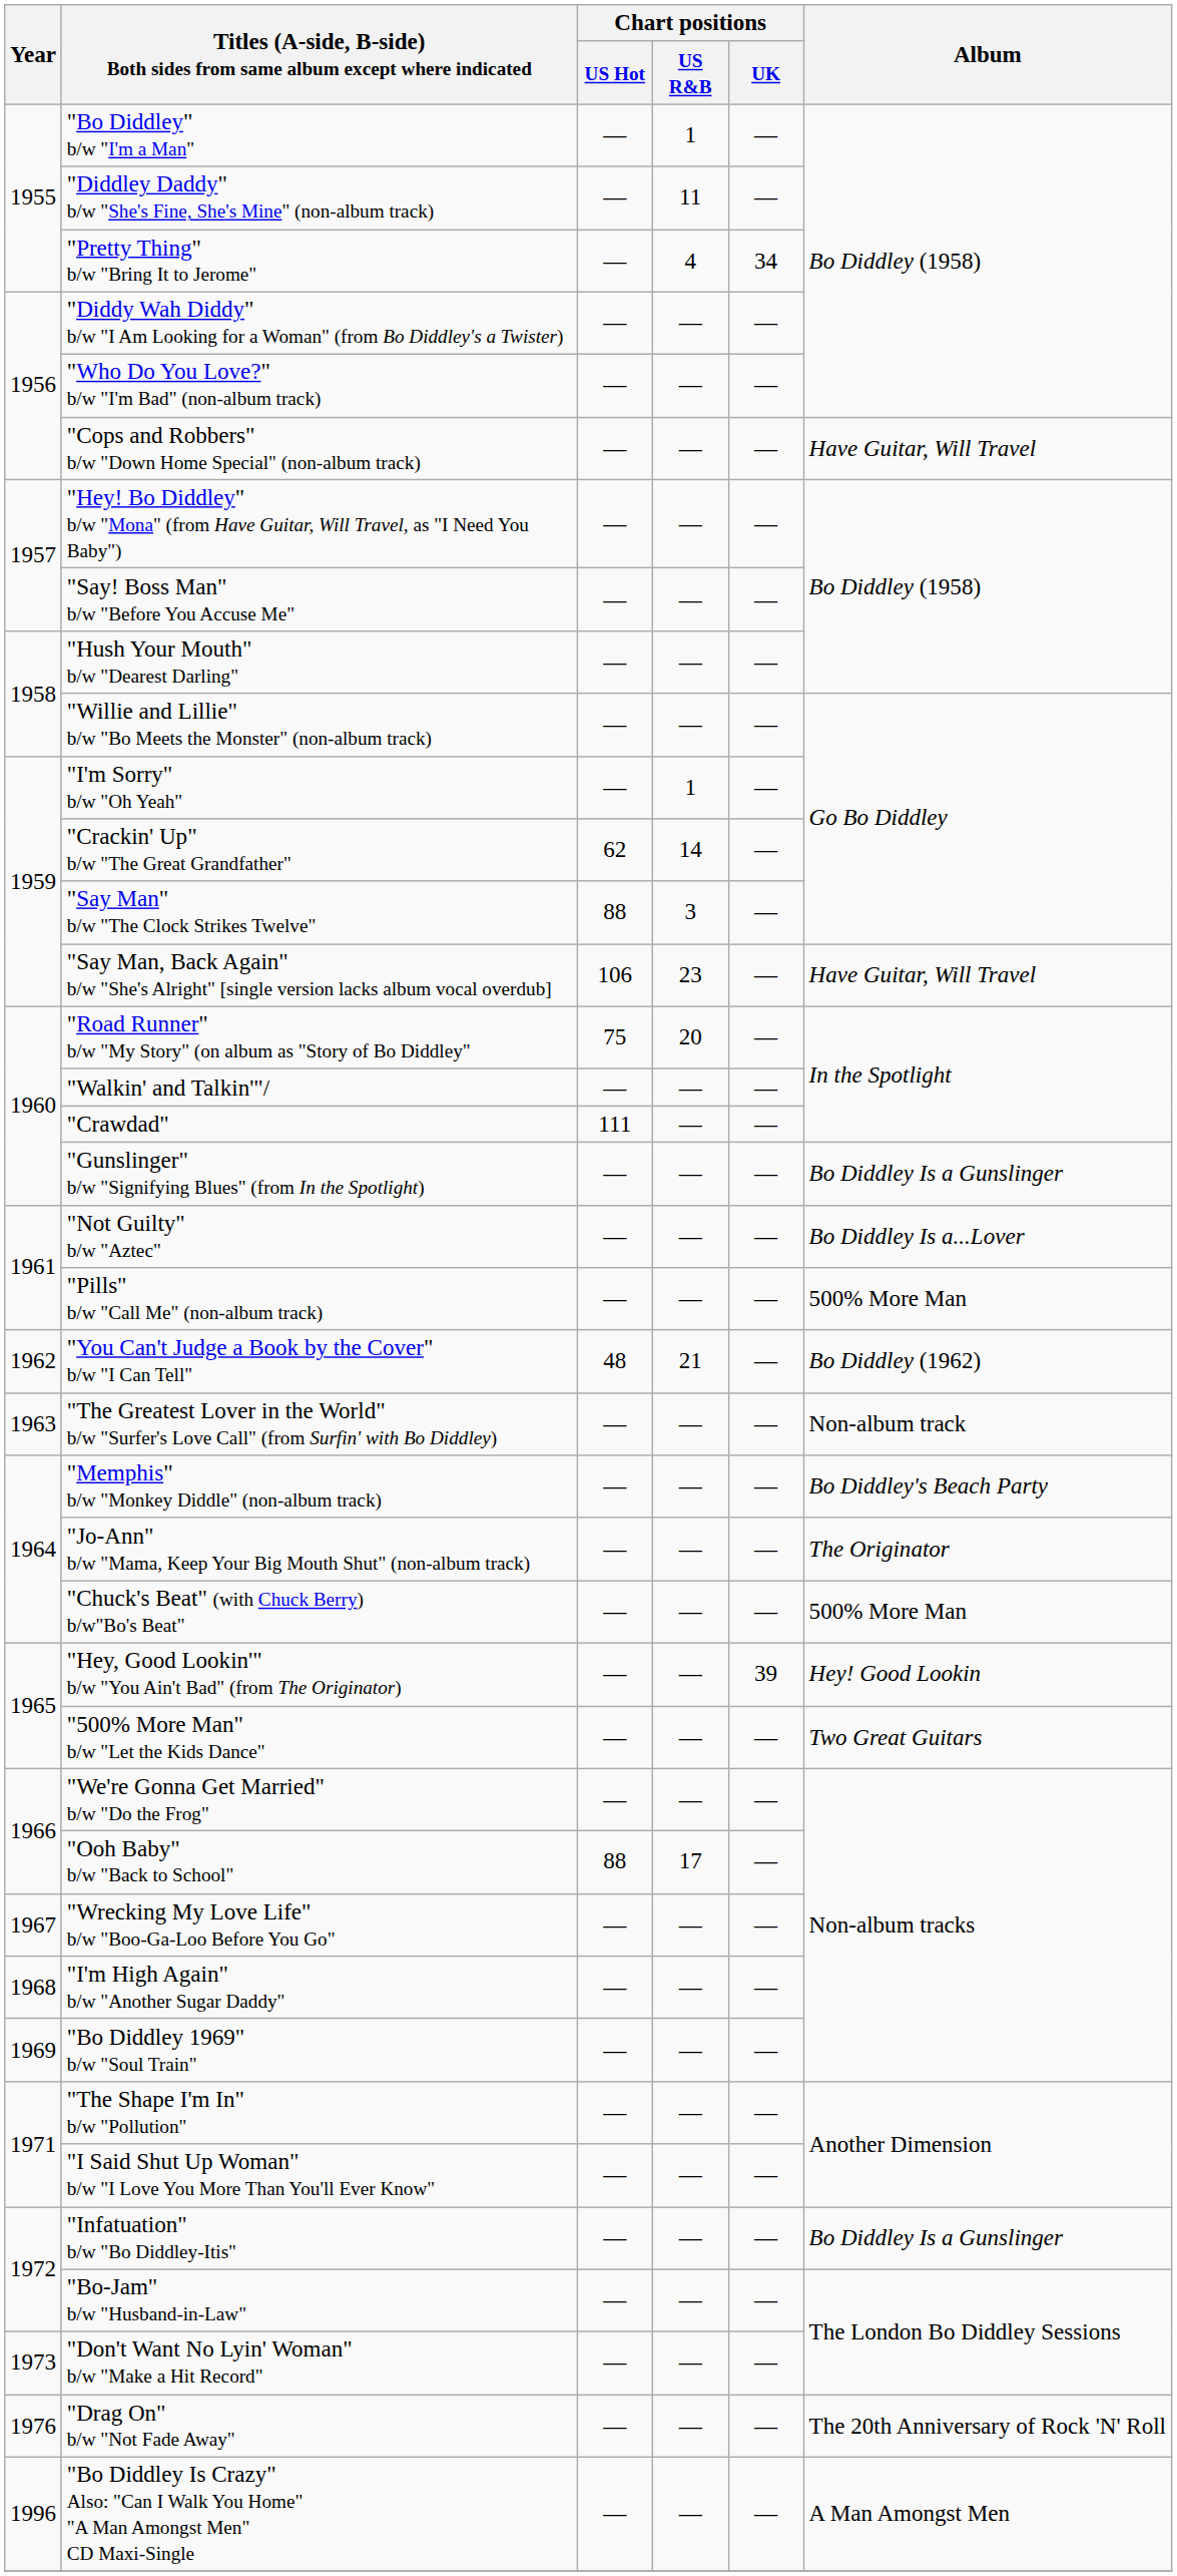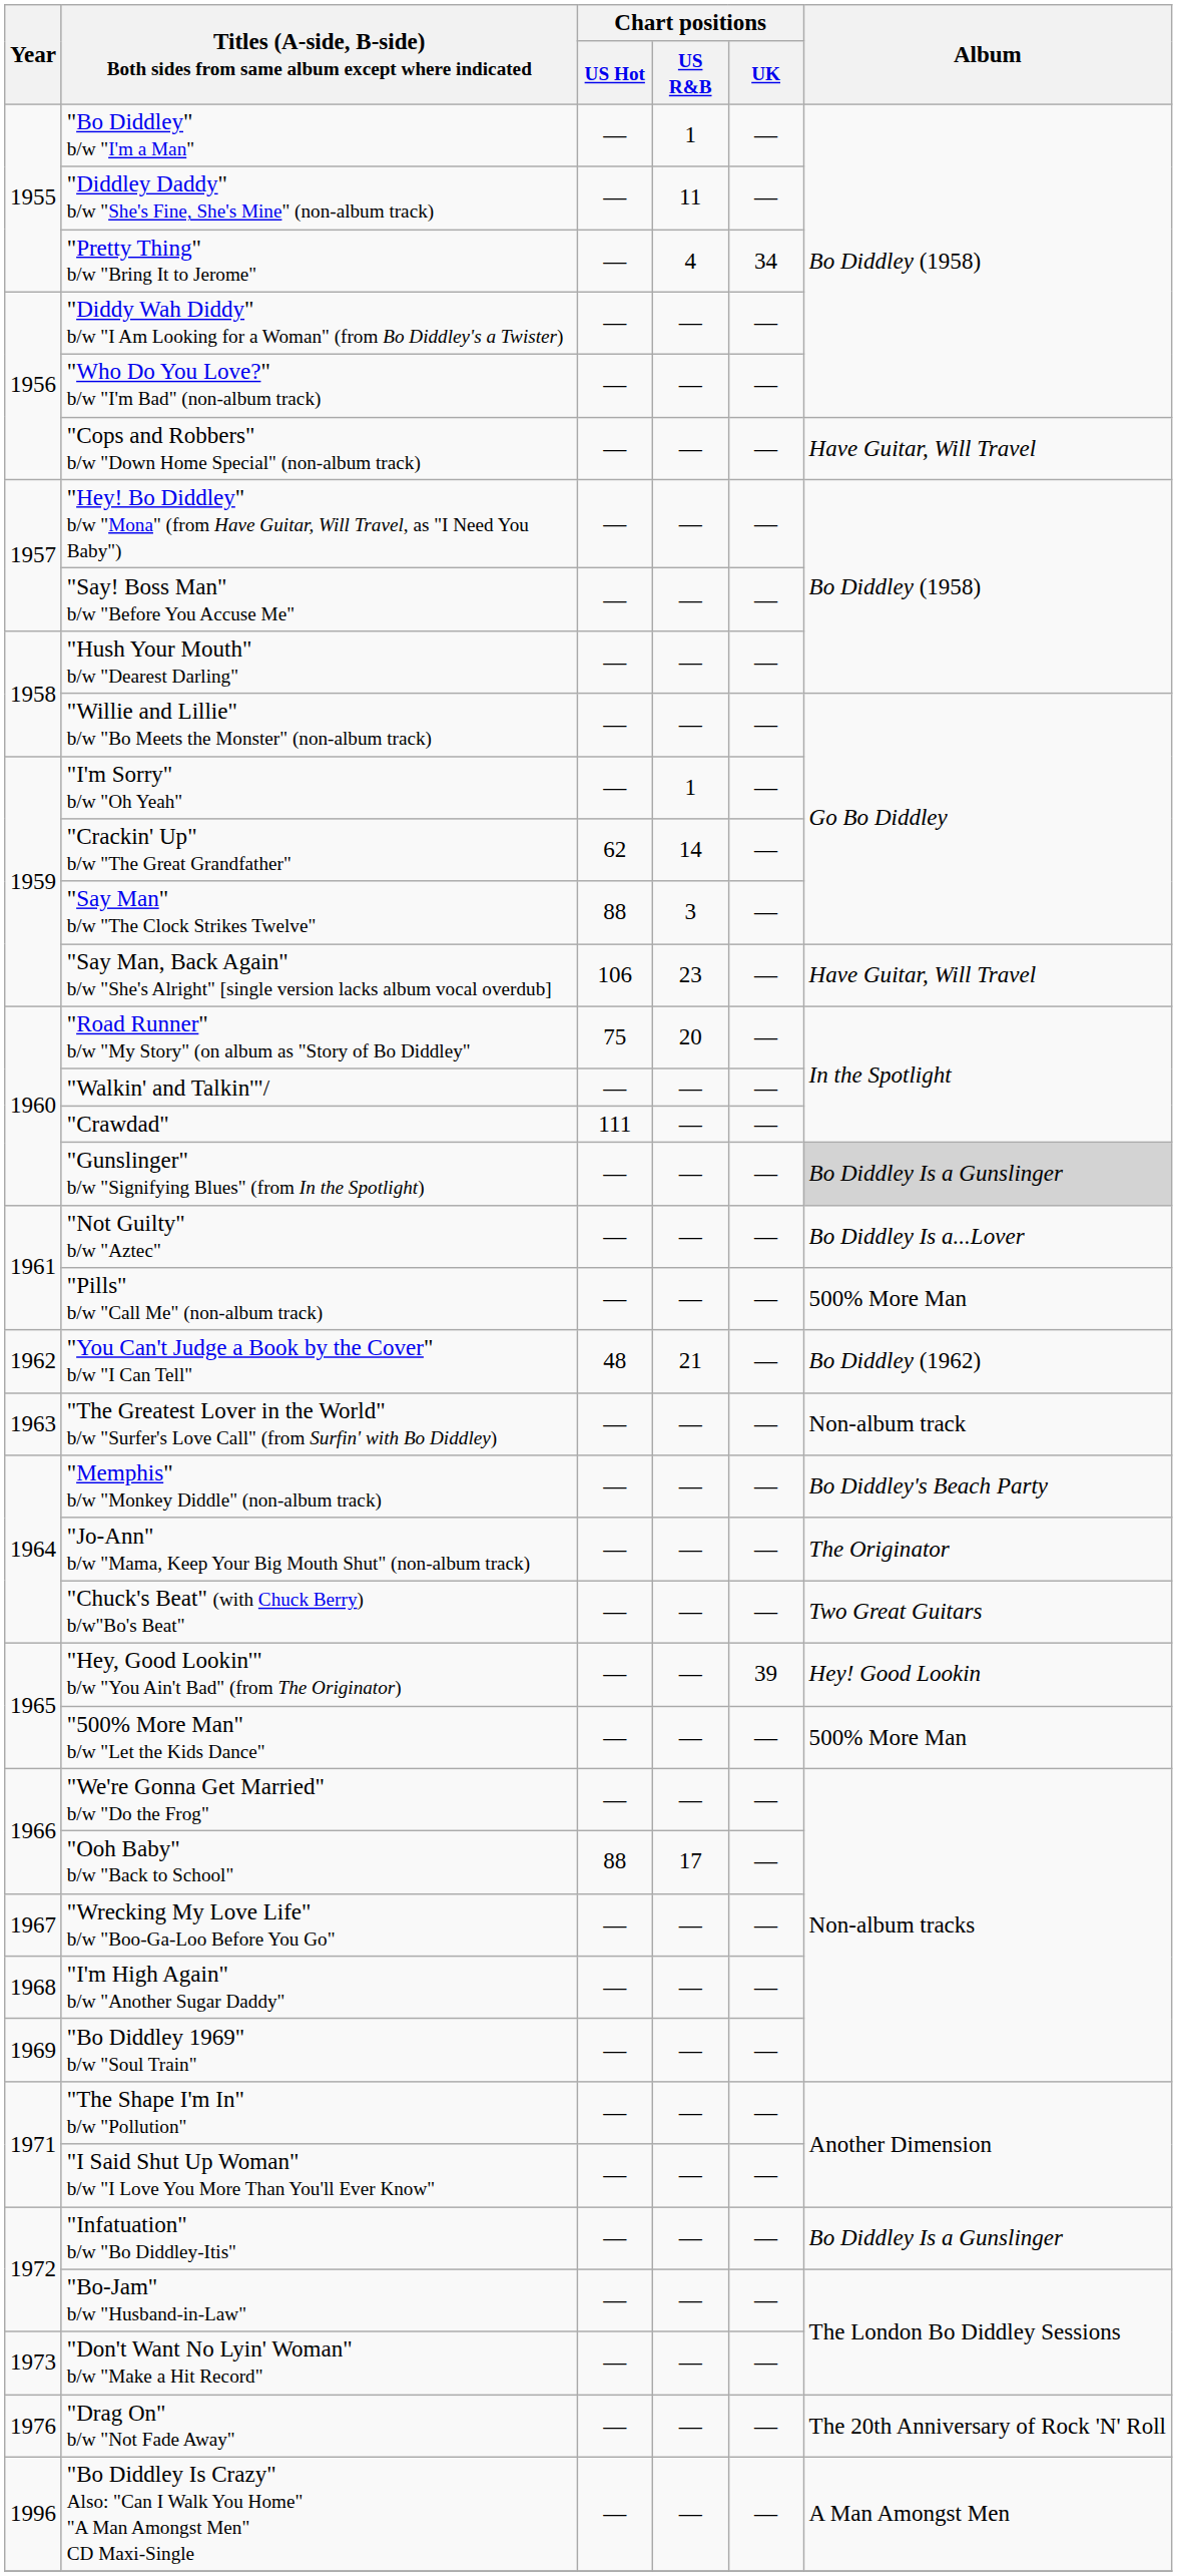"Gunslinger" b/w "Signifying Blues" (from In the Spotlight) | Album: no background -> lightgrey background
"Chuck's Beat" (with Chuck Berry) b/w"Bo's Beat" | Album: 500% More Man -> Two Great Guitars
"500% More Man" b/w "Let the Kids Dance" | Album: Two Great Guitars -> 500% More Man
